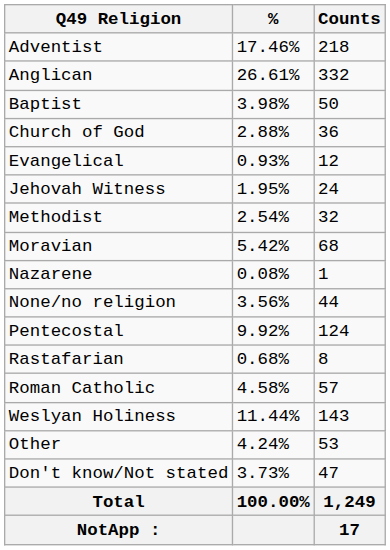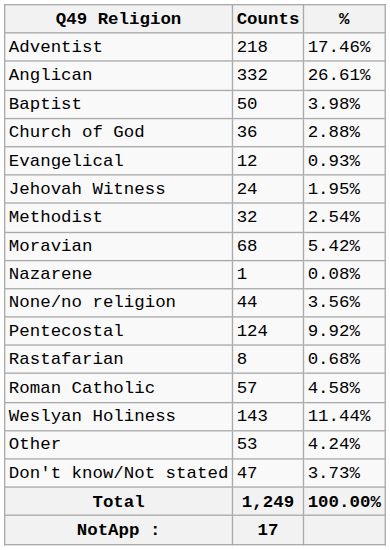columns swapped: Counts <-> %
